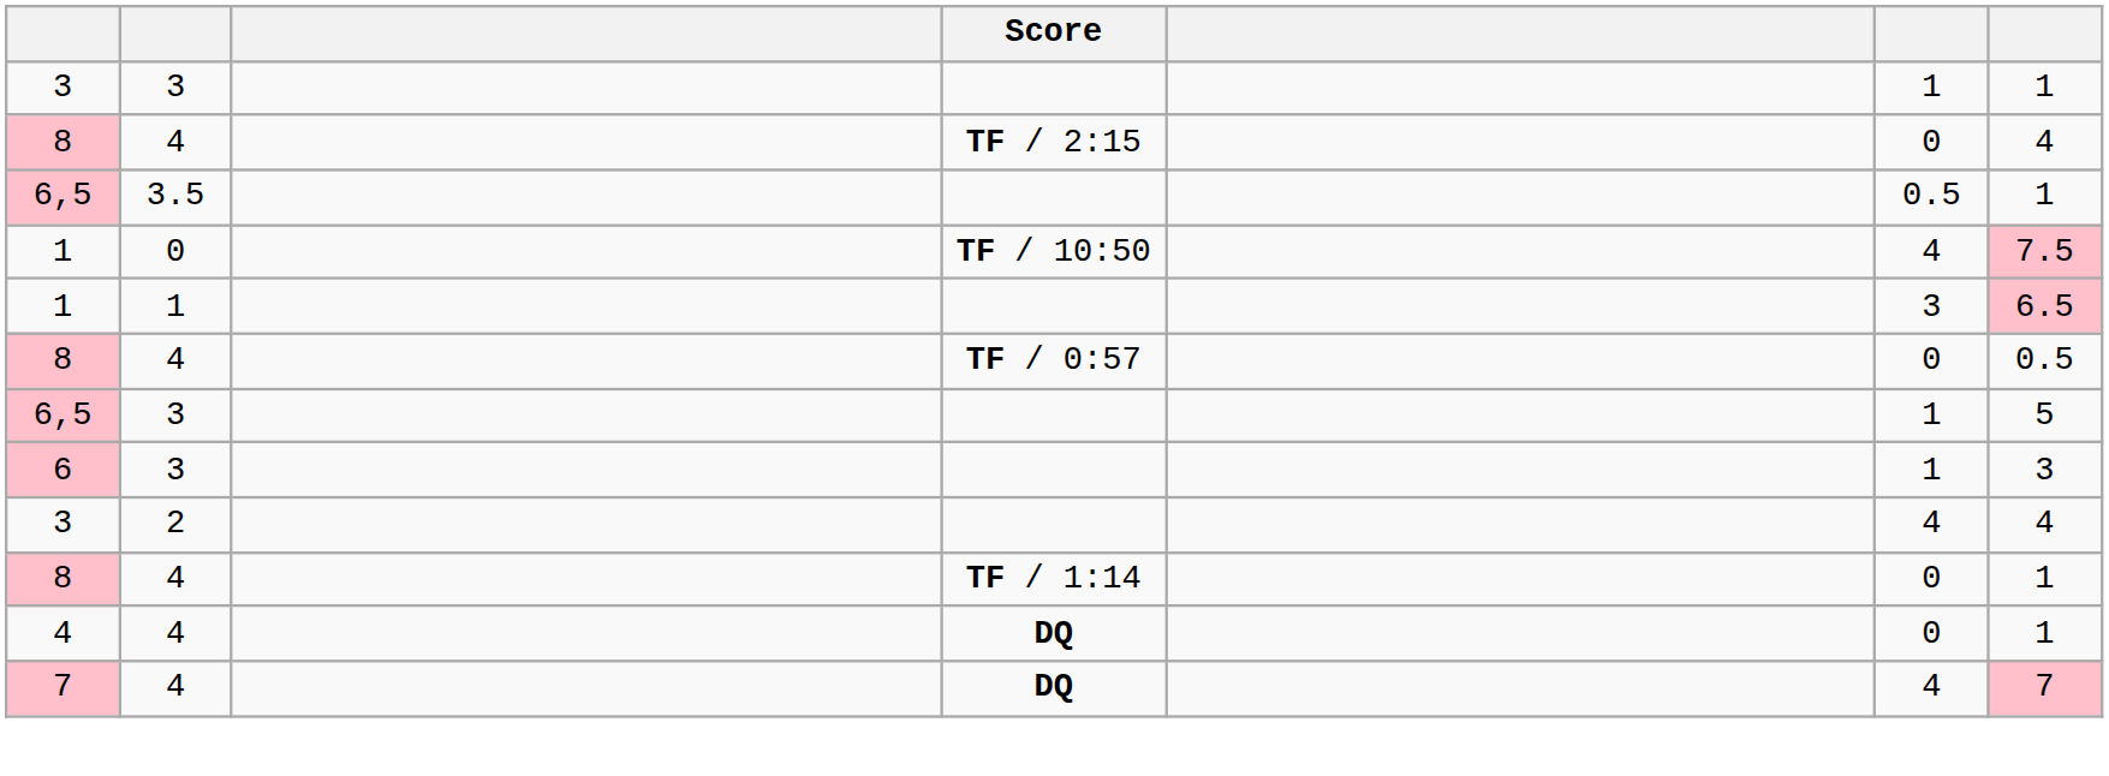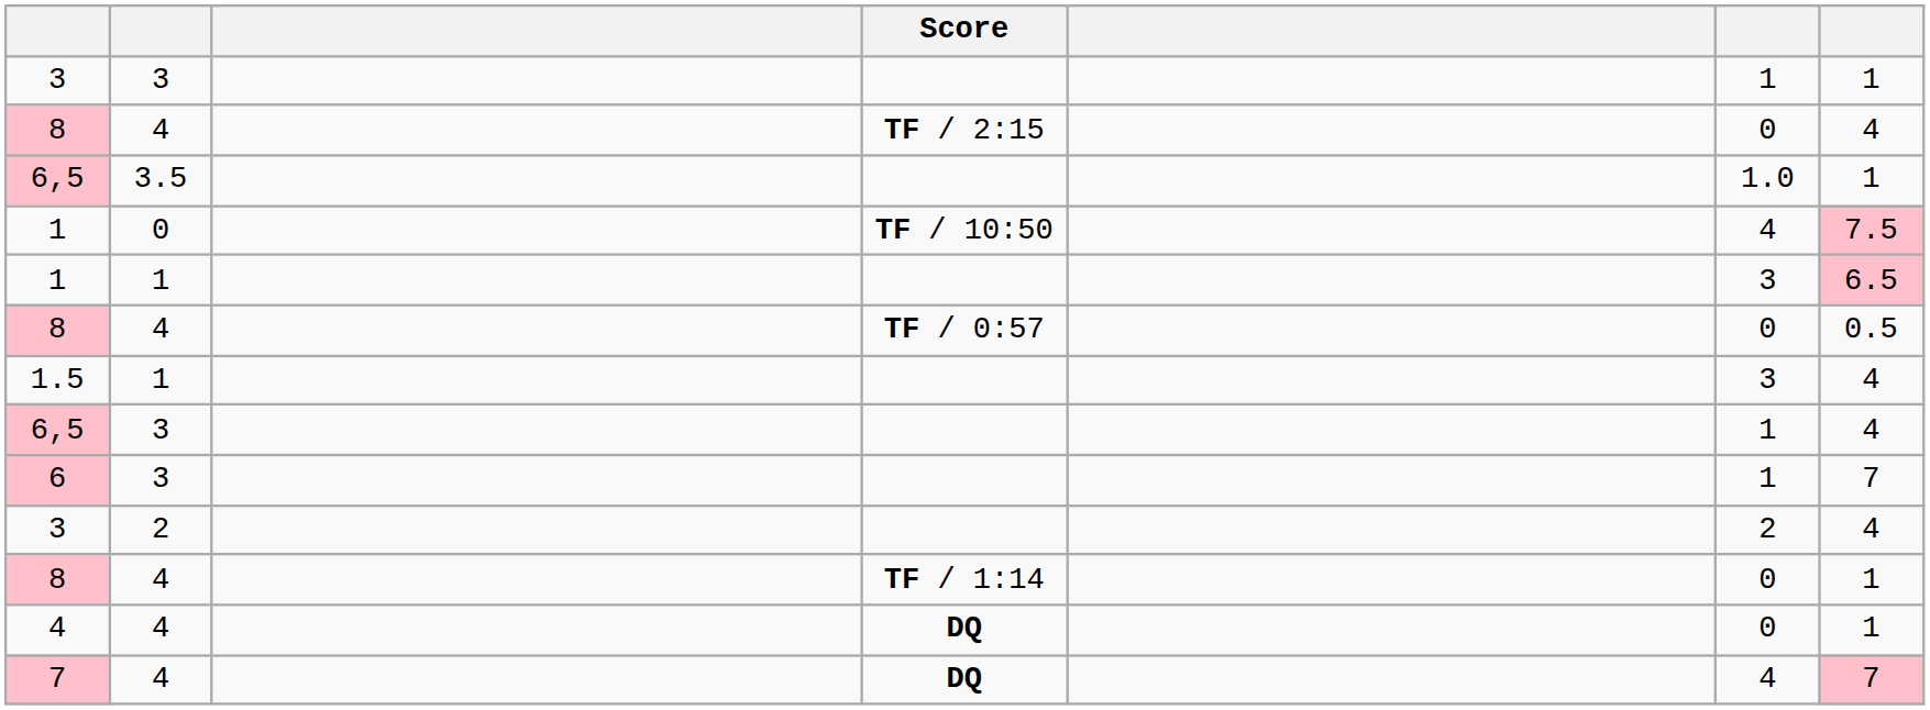6,5 / 3.5 | column 6: 0.5 -> 1.0
+ row: 1.5 | 1 | 3 | 4
6,5 / 3 | column 7: 5 -> 4
6 | column 7: 3 -> 7
3 / 2 | column 6: 4 -> 2
